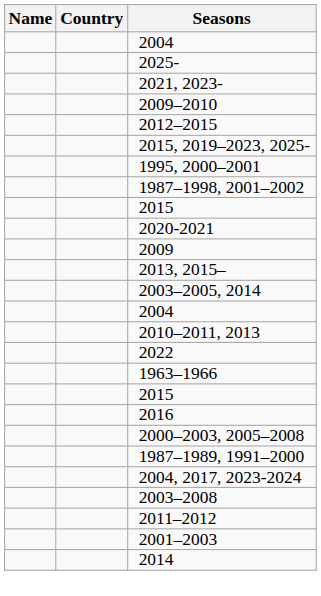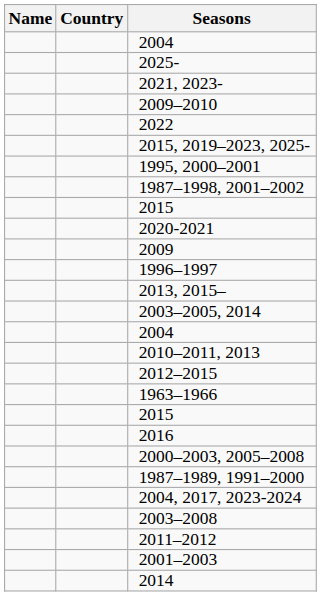rows swapped: 2022 <-> 2012–2015
+ row: 1996–1997
